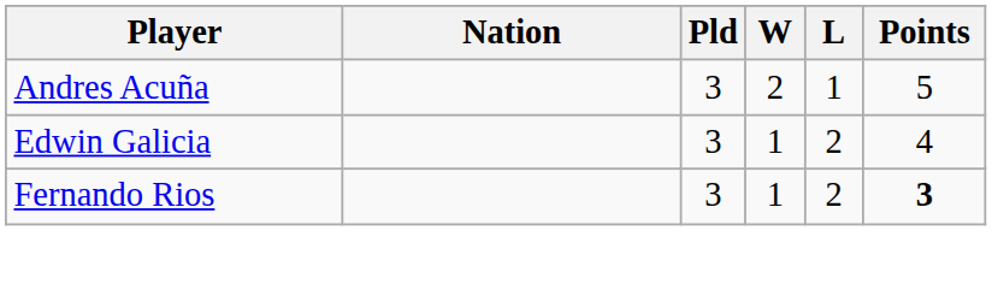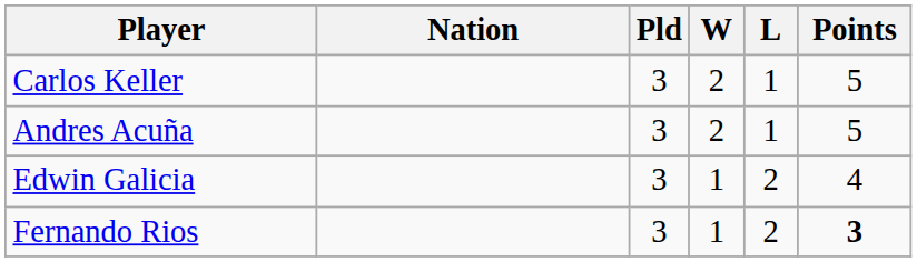+ row: Carlos Keller | 3 | 2 | 1 | 5
